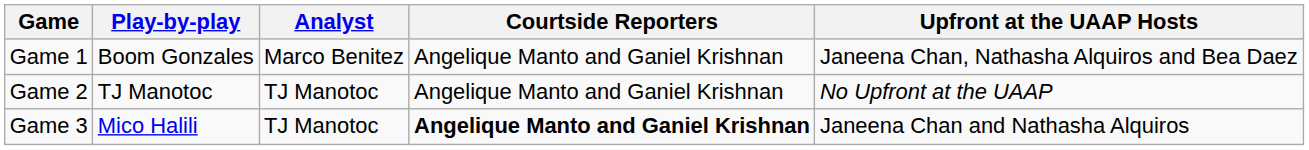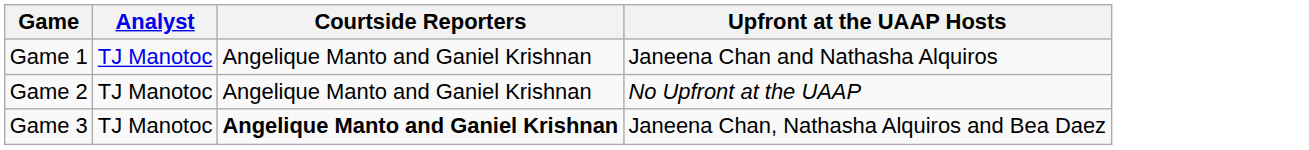- column: Play-by-play | Boom Gonzales | TJ Manotoc | Mico Halili
Game 1 | Analyst: Marco Benitez -> TJ Manotoc
Game 1 | Upfront at the UAAP Hosts: Janeena Chan, Nathasha Alquiros and Bea Daez -> Janeena Chan and Nathasha Alquiros
Game 3 | Upfront at the UAAP Hosts: Janeena Chan and Nathasha Alquiros -> Janeena Chan, Nathasha Alquiros and Bea Daez
